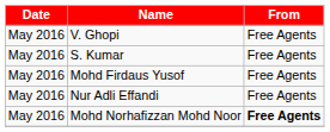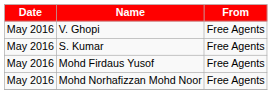- row: May 2016 | Nur Adli Effandi | Free Agents
Mohd Norhafizzan Mohd Noor | From: bold -> normal
